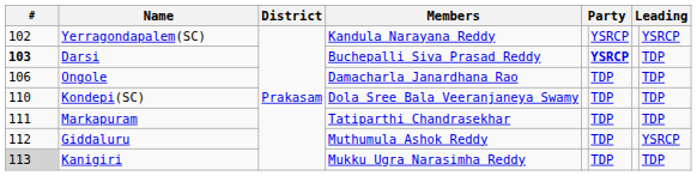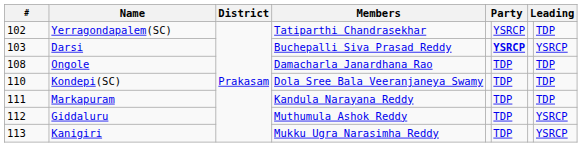Yerragondapalem(SC) | Members: Kandula Narayana Reddy -> Tatiparthi Chandrasekhar
Yerragondapalem(SC) | column 8: YSRCP -> TDP
Darsi | #: bold -> normal
Darsi | column 8: TDP -> YSRCP
Ongole | #: 106 -> 108
Markapuram | Members: Tatiparthi Chandrasekhar -> Kandula Narayana Reddy
Kanigiri | #: lightgrey background -> no background
Kanigiri | column 8: TDP -> YSRCP
